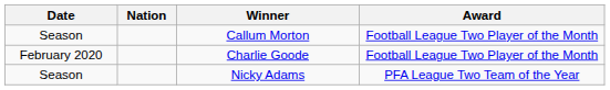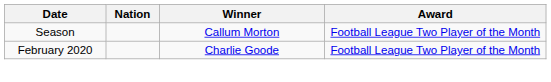- row: Season | Nicky Adams | PFA League Two Team of the Year
